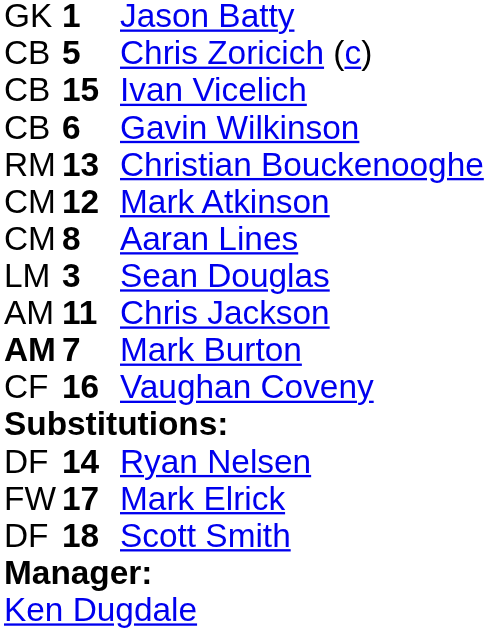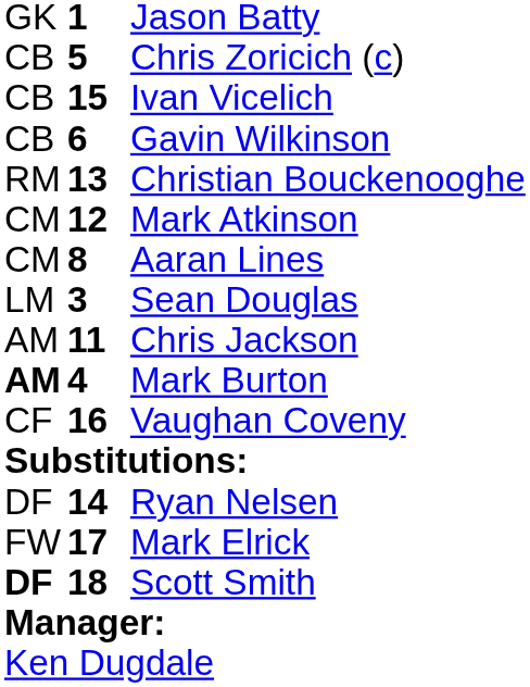Mark Burton | column 2: 7 -> 4
Scott Smith | column 1: normal -> bold
